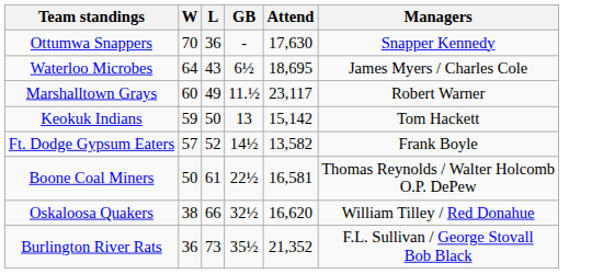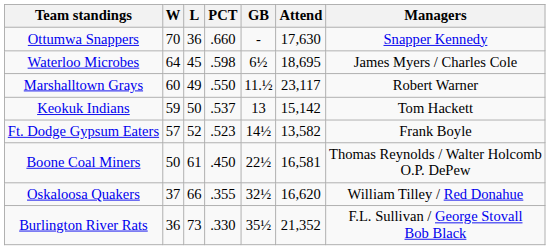+ column: PCT | .660 | .598 | .550 | .537 | .523 | .450 | .355 | .330
Waterloo Microbes | L: 43 -> 45
Oskaloosa Quakers | W: 38 -> 37
